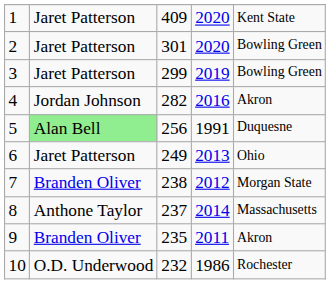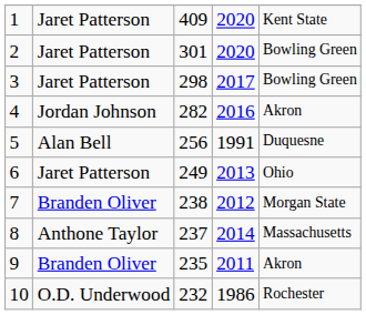3 | column 3: 299 -> 298
3 | column 4: 2019 -> 2017
5 | column 2: lightgreen background -> no background
